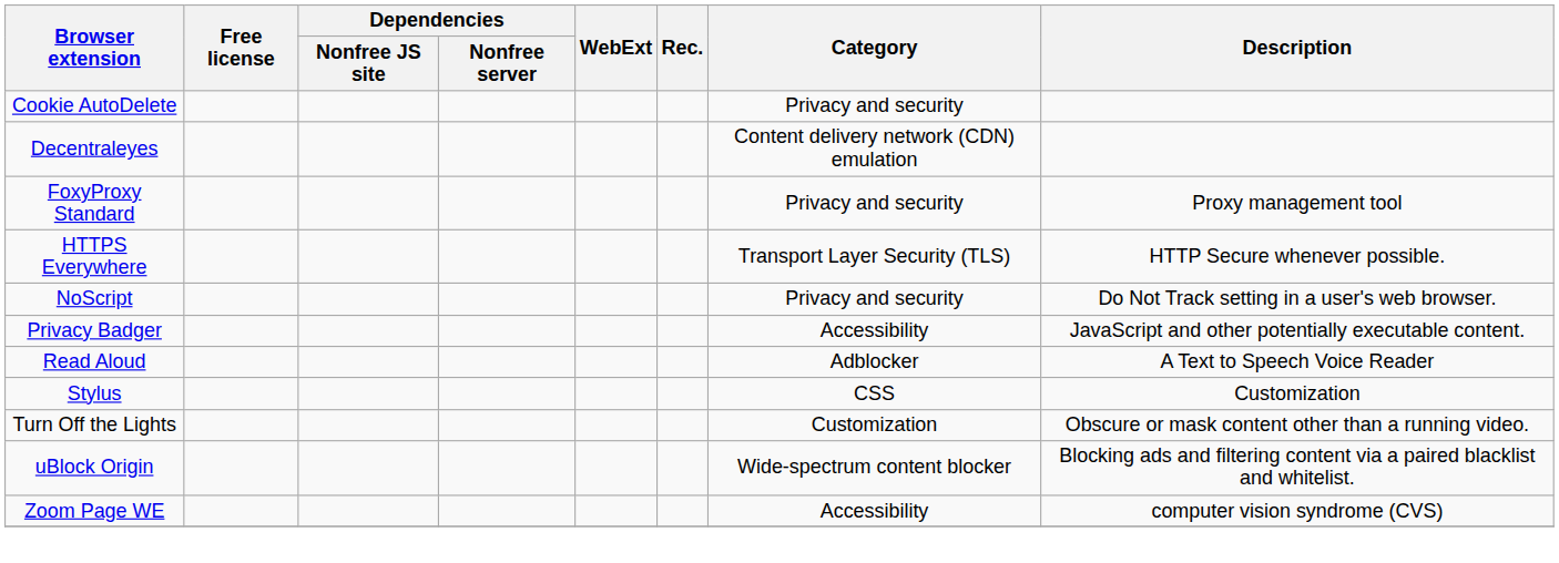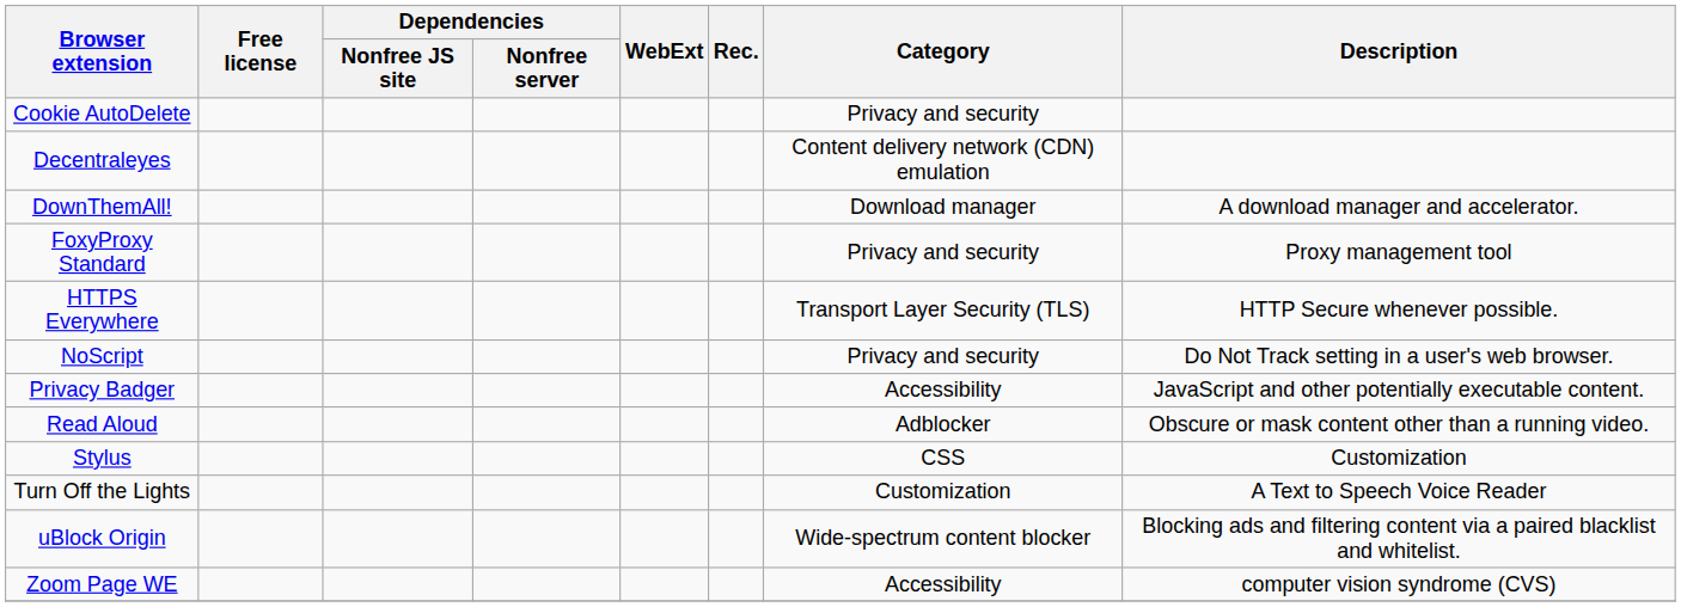+ row: DownThemAll! | Download manager | A download manager and accelerator.
Read Aloud | Description: A Text to Speech Voice Reader -> Obscure or mask content other than a running video.
Turn Off the Lights | Description: Obscure or mask content other than a running video. -> A Text to Speech Voice Reader
